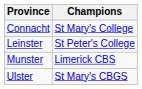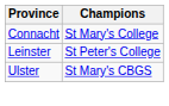- row: Munster | Limerick CBS
